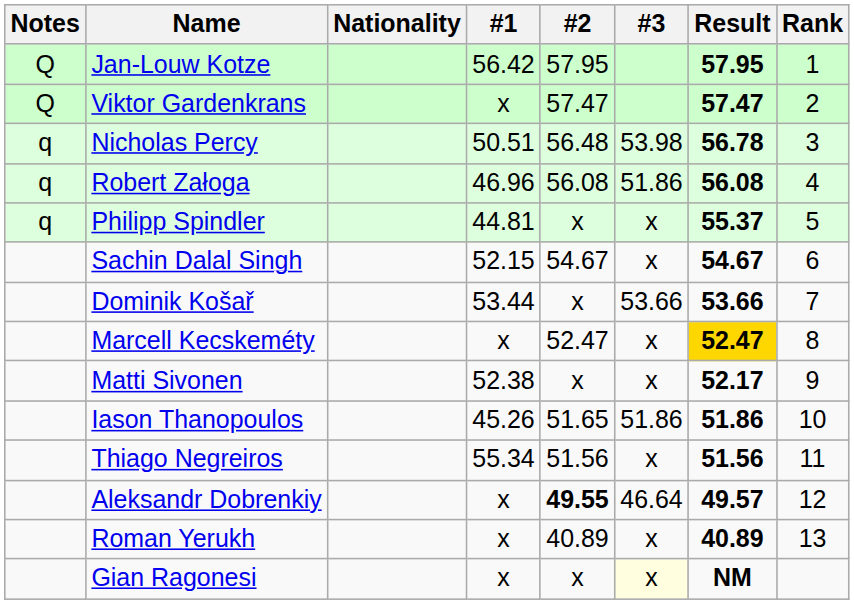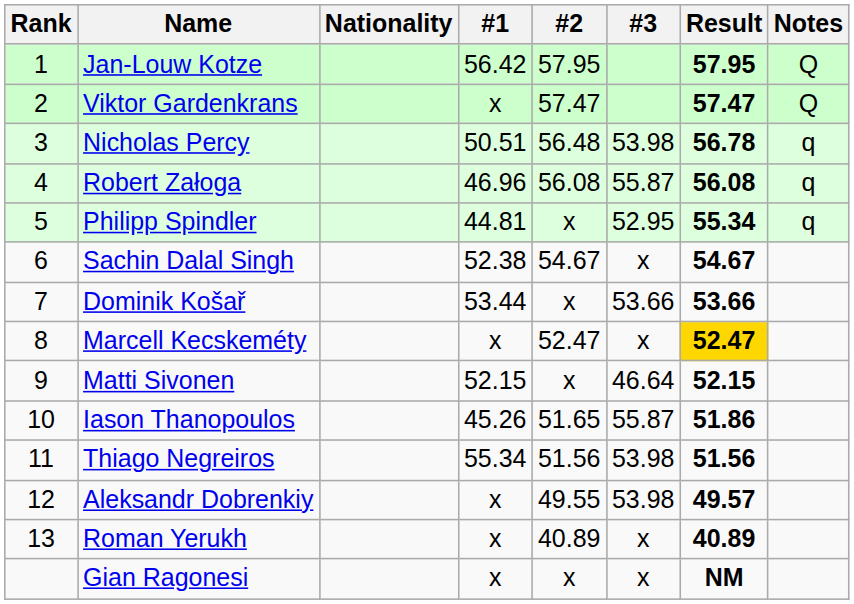columns swapped: Rank <-> Notes
Robert Załoga | #3: 51.86 -> 55.87
Philipp Spindler | #3: x -> 52.95
Philipp Spindler | Result: 55.37 -> 55.34
Sachin Dalal Singh | #1: 52.15 -> 52.38
Matti Sivonen | #1: 52.38 -> 52.15
Matti Sivonen | #3: x -> 46.64
Matti Sivonen | Result: 52.17 -> 52.15
Iason Thanopoulos | #3: 51.86 -> 55.87
Thiago Negreiros | #3: x -> 53.98
Aleksandr Dobrenkiy | #2: bold -> normal
Aleksandr Dobrenkiy | #3: 46.64 -> 53.98
Gian Ragonesi | #3: lightyellow background -> no background
